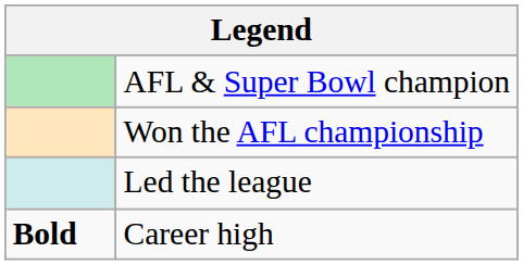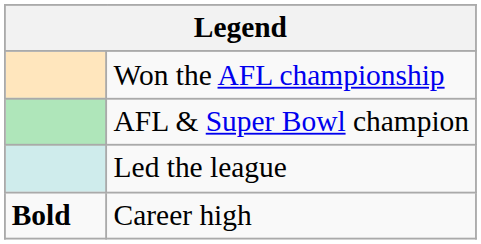rows swapped: Won the AFL championship <-> AFL & Super Bowl champion
